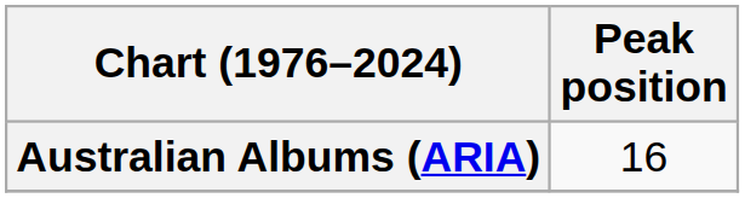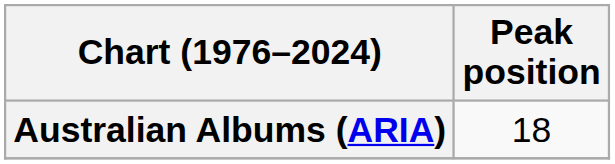Australian Albums (ARIA) | Peak position: 16 -> 18
